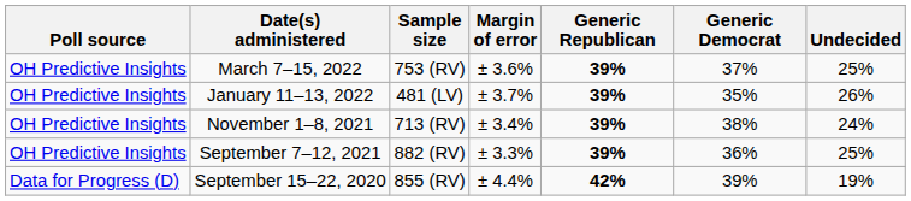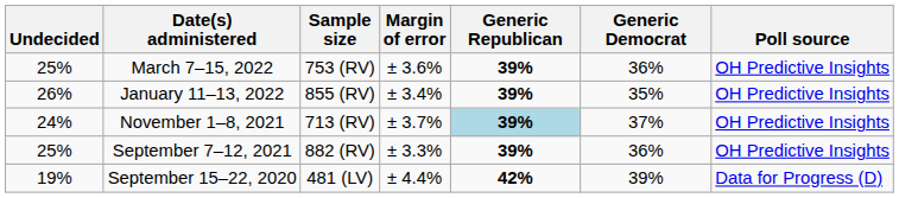columns swapped: Poll source <-> Undecided
March 7–15, 2022 | Generic Democrat: 37% -> 36%
January 11–13, 2022 | Sample size: 481 (LV) -> 855 (RV)
January 11–13, 2022 | Margin of error: ± 3.7% -> ± 3.4%
November 1–8, 2021 | Margin of error: ± 3.4% -> ± 3.7%
November 1–8, 2021 | Generic Republican: no background -> lightblue background
November 1–8, 2021 | Generic Democrat: 38% -> 37%
September 15–22, 2020 | Sample size: 855 (RV) -> 481 (LV)
